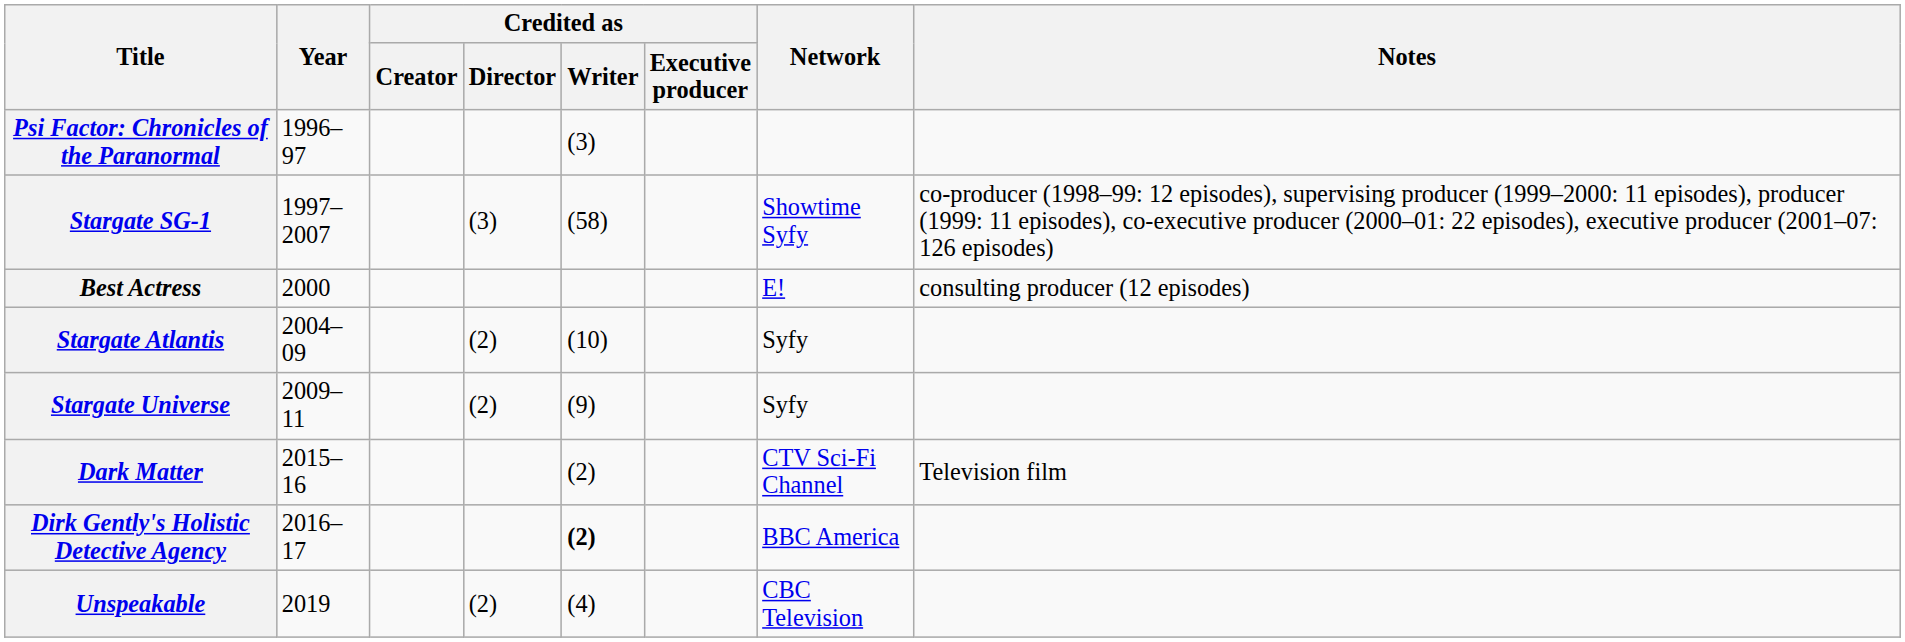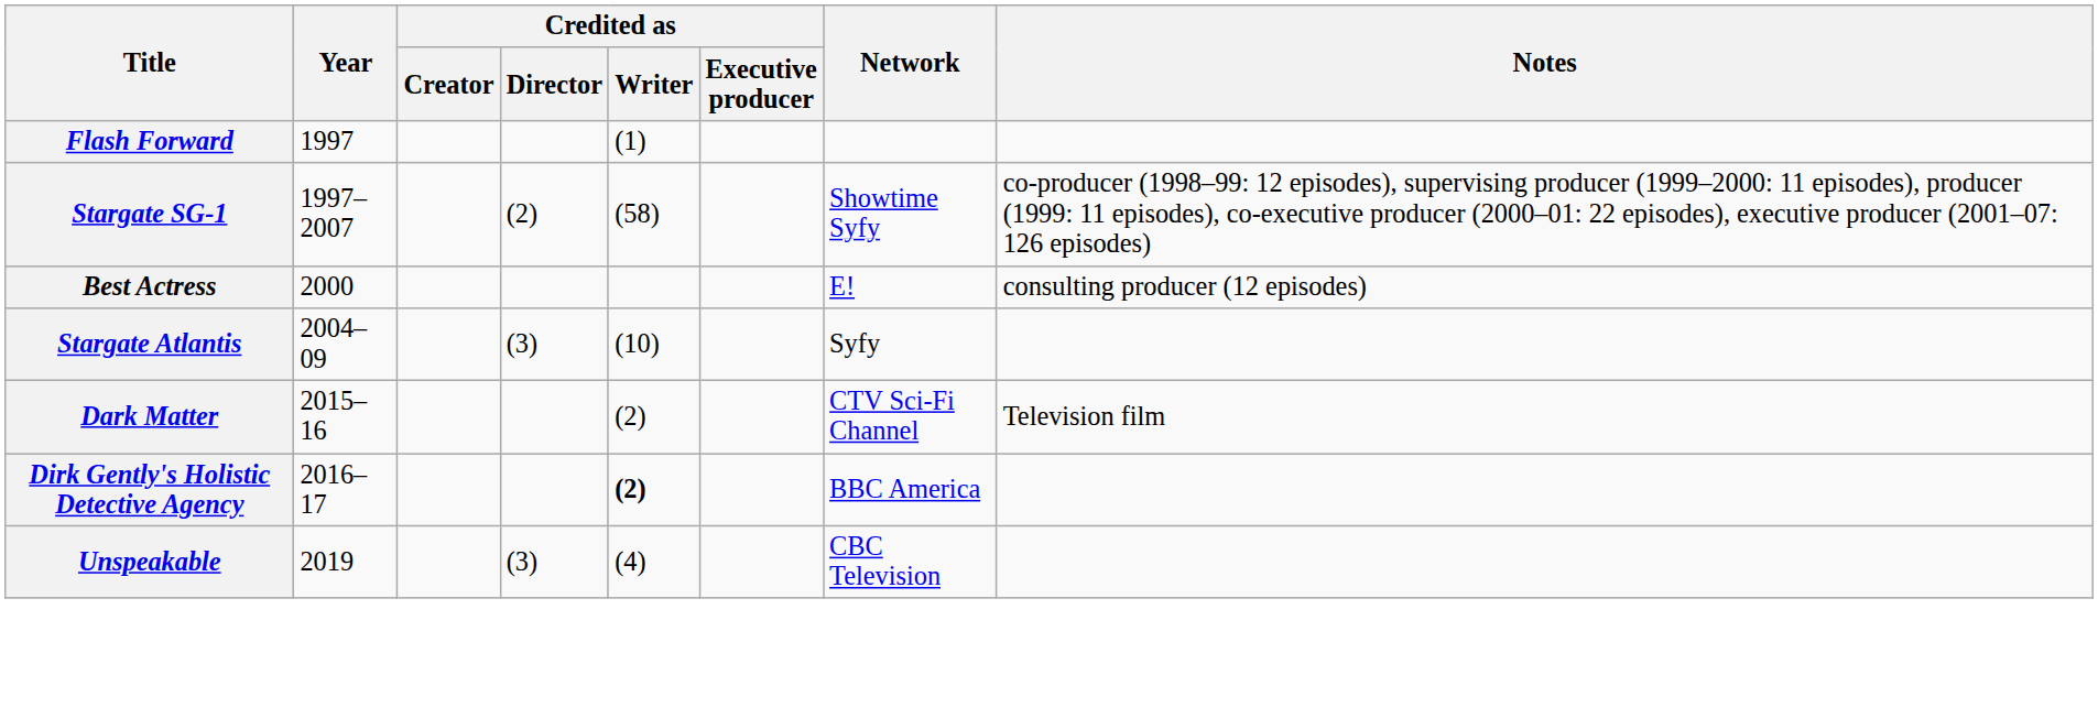- row: Psi Factor: Chronicles of the Paranormal | 1996–97 | (3)
+ row: Flash Forward | 1997 | (1)
Stargate SG-1 | Credited as / Director: (3) -> (2)
Stargate Atlantis | Credited as / Director: (2) -> (3)
- row: Stargate Universe | 2009–11 | (2) | (9) | Syfy
Unspeakable | Credited as / Director: (2) -> (3)
